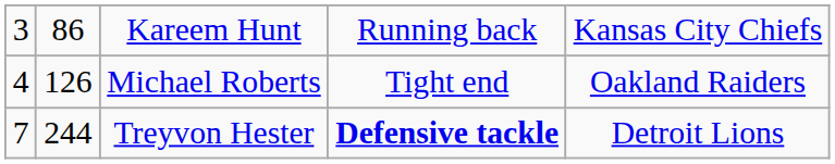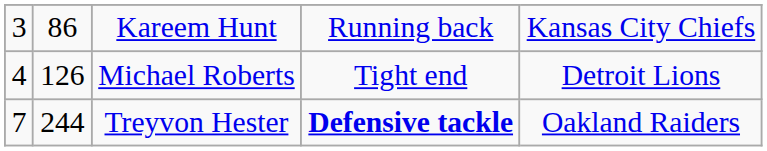Michael Roberts | column 5: Oakland Raiders -> Detroit Lions
Treyvon Hester | column 5: Detroit Lions -> Oakland Raiders
